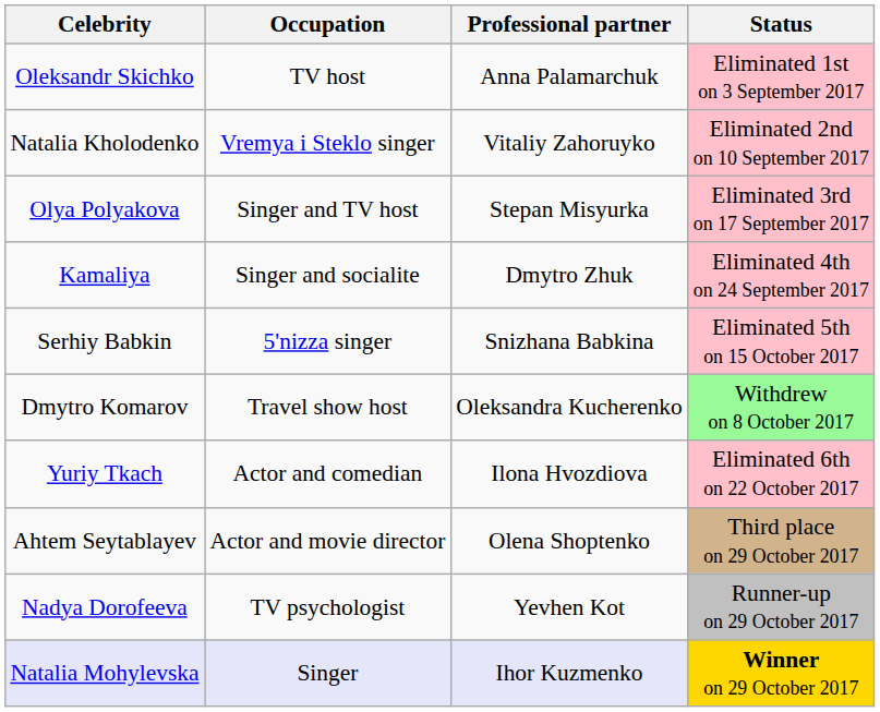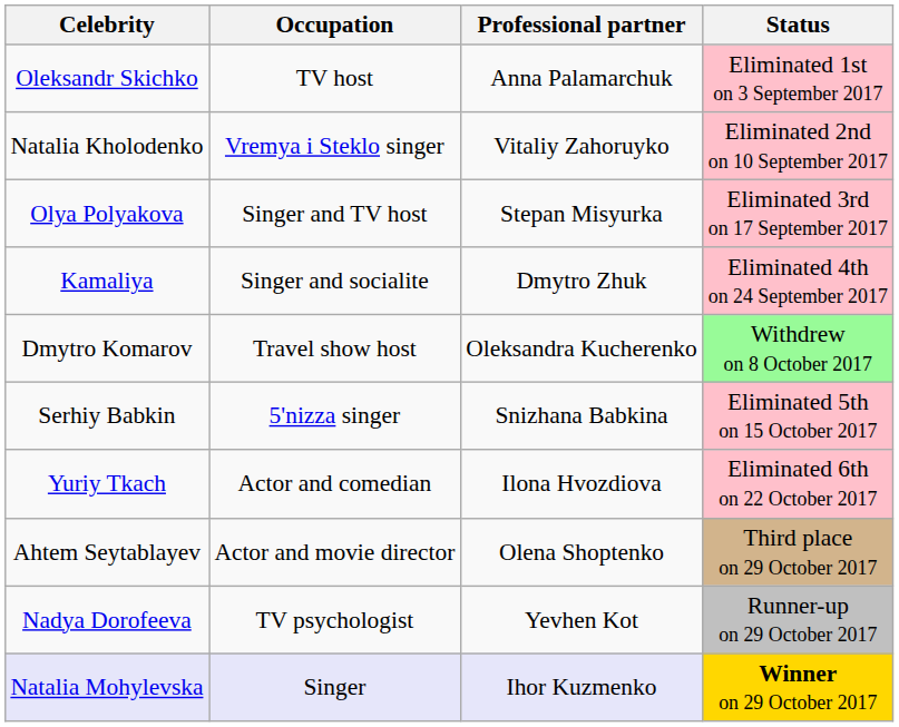rows swapped: Dmytro Komarov <-> Serhiy Babkin
